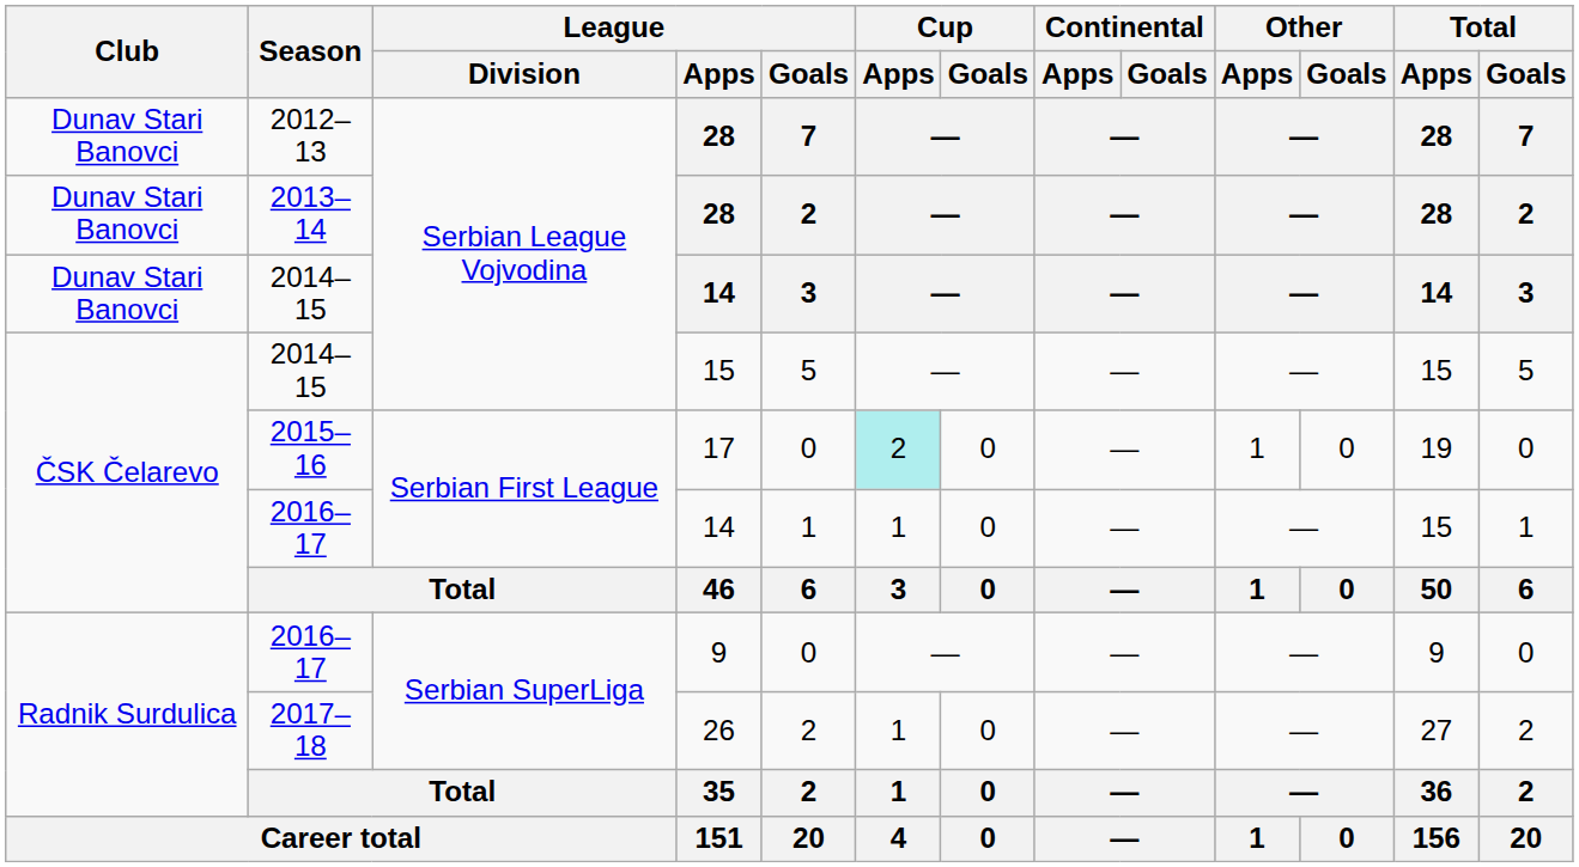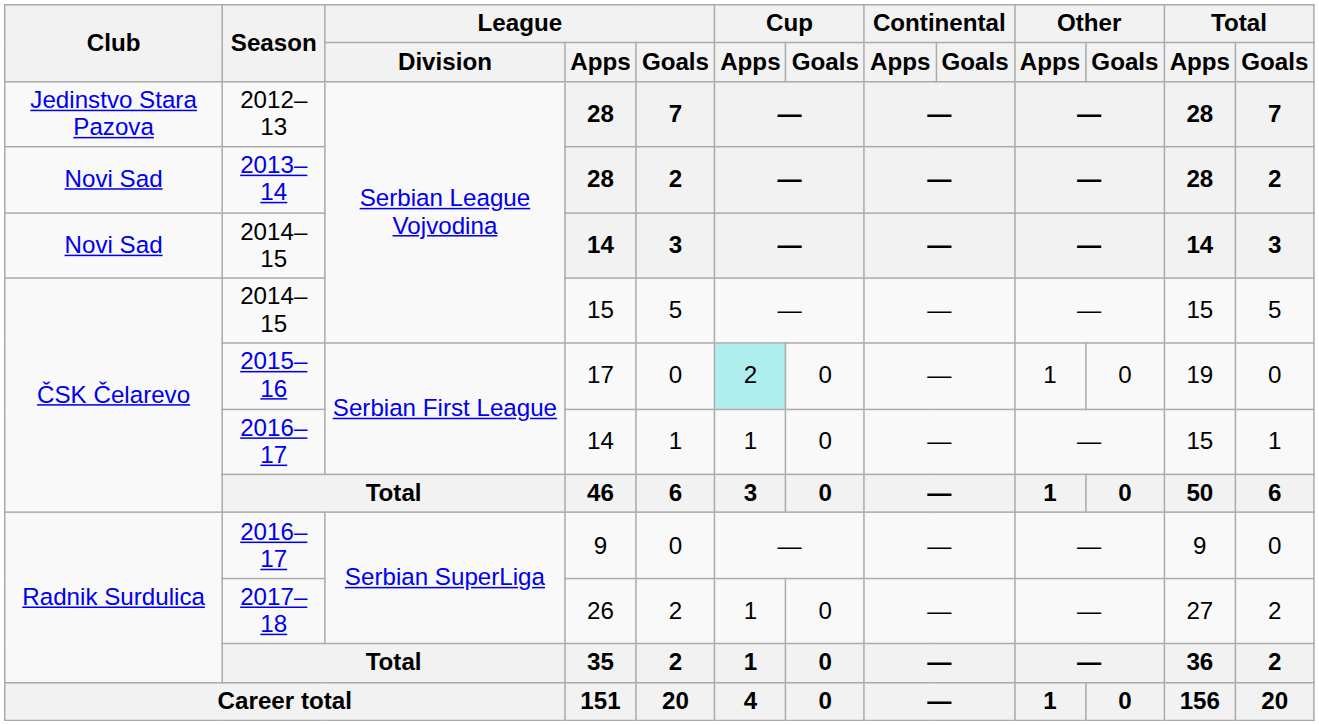2012–13 | Club: Dunav Stari Banovci -> Jedinstvo Stara Pazova
2013–14 | Club: Dunav Stari Banovci -> Novi Sad
2014–15 / 14 | Club: Dunav Stari Banovci -> Novi Sad
